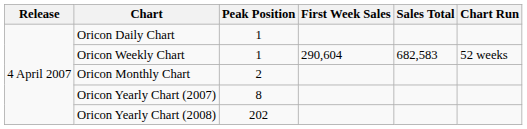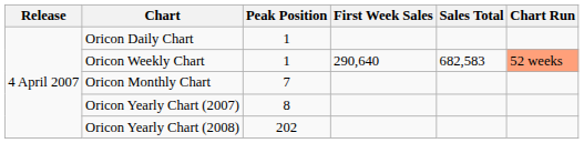Oricon Weekly Chart | First Week Sales: 290,604 -> 290,640
Oricon Weekly Chart | Chart Run: no background -> lightsalmon background
Oricon Monthly Chart | Peak Position: 2 -> 7
